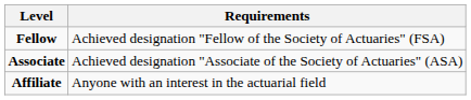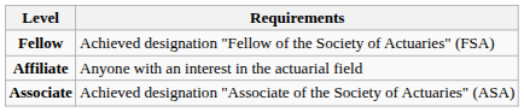rows swapped: Associate <-> Affiliate
